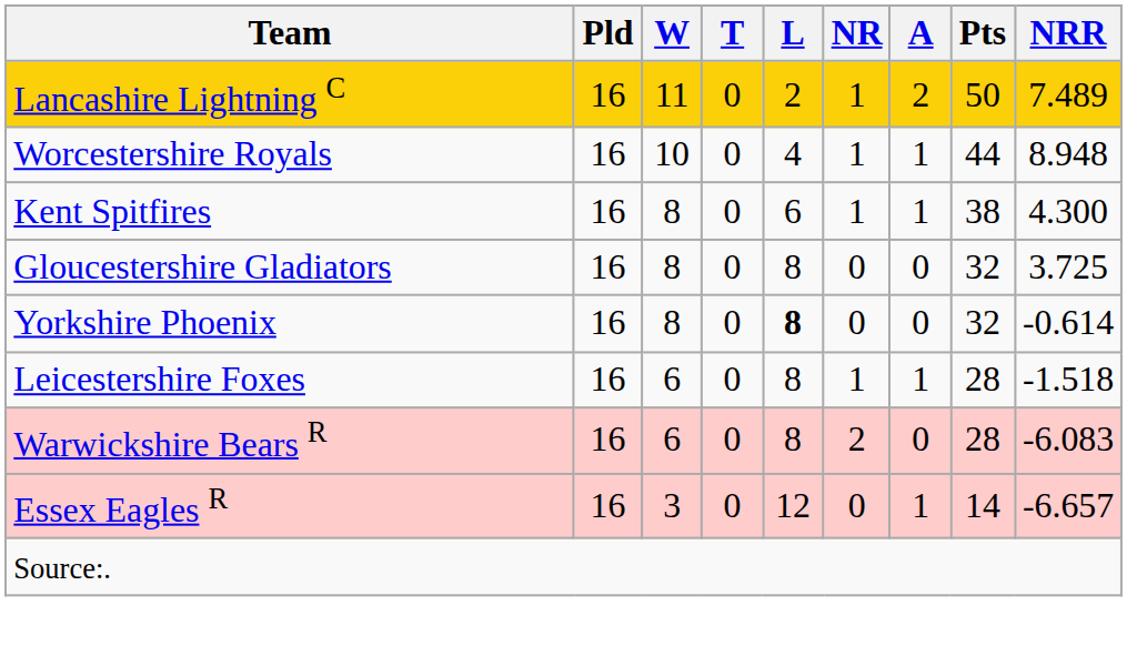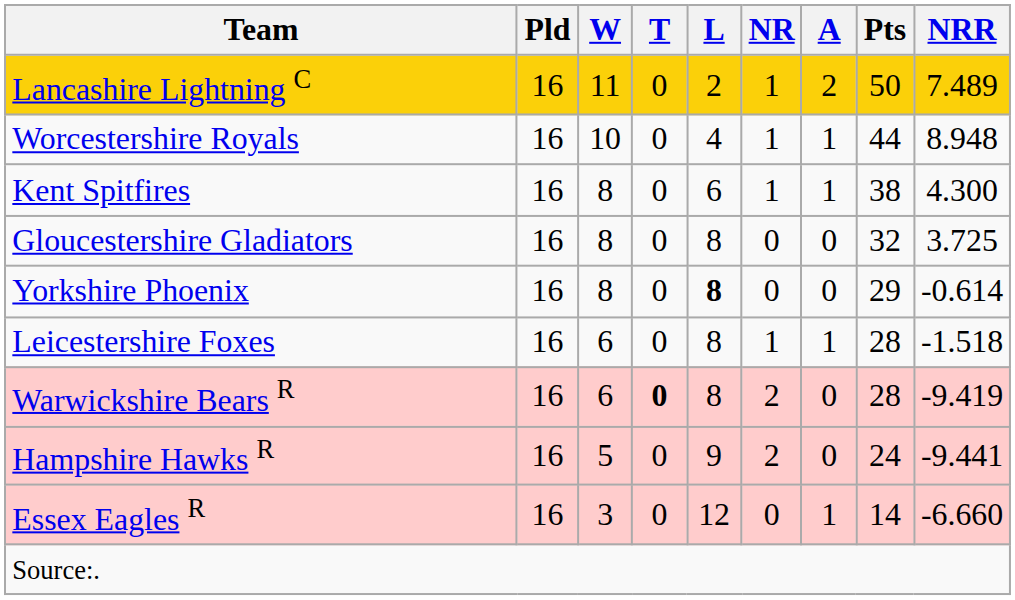Yorkshire Phoenix | Pts: 32 -> 29
Warwickshire Bears R | T: normal -> bold
Warwickshire Bears R | NRR: -6.083 -> -9.419
+ row: Hampshire Hawks R | 16 | 5 | 0 | 9 | 2 | 0 | 24 | -9.441
Essex Eagles R | NRR: -6.657 -> -6.660
